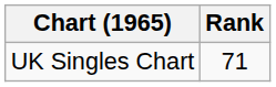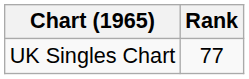UK Singles Chart | Rank: 71 -> 77
